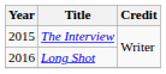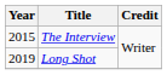Long Shot | Year: 2016 -> 2019
